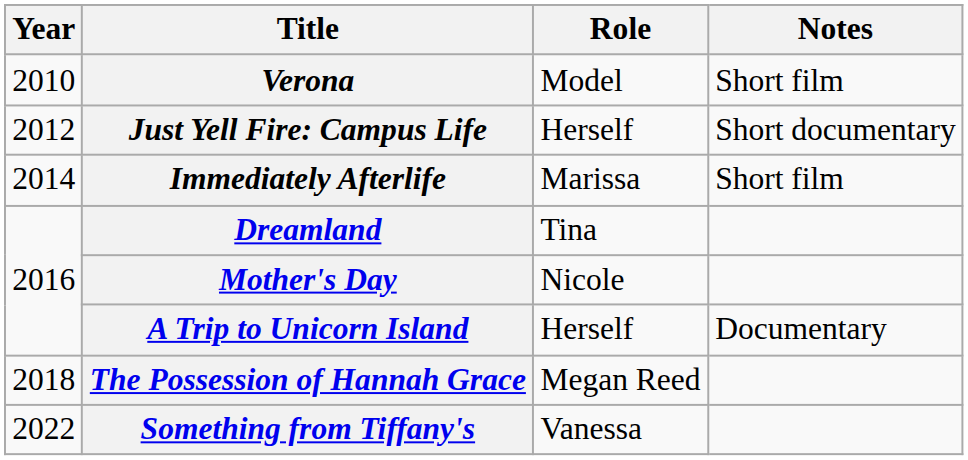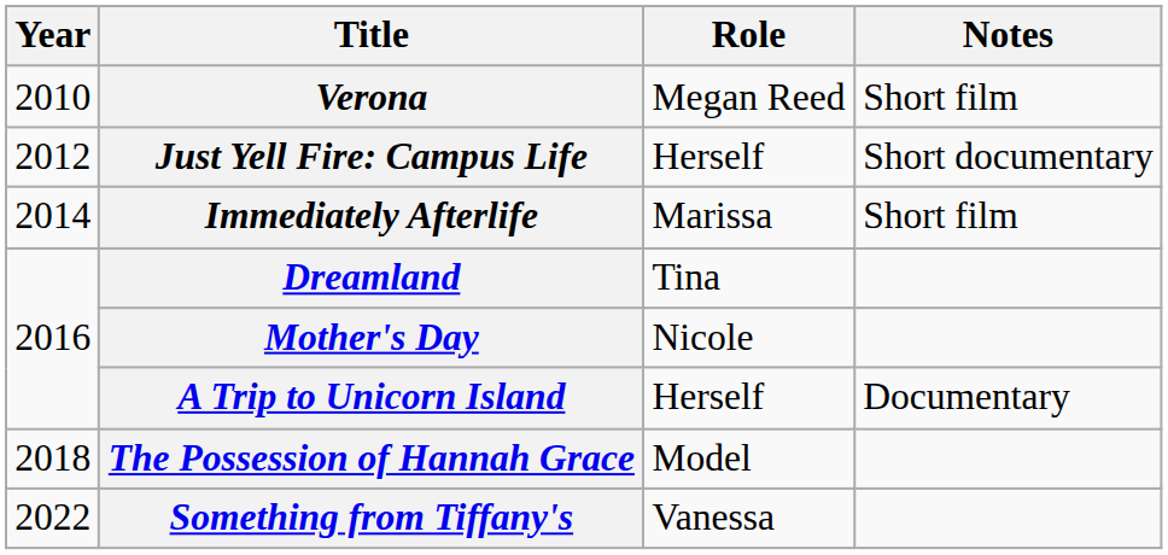Verona | Role: Model -> Megan Reed
The Possession of Hannah Grace | Role: Megan Reed -> Model
